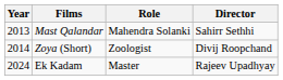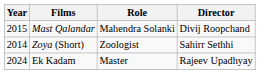Mast Qalandar | Year: 2013 -> 2015
Mast Qalandar | Director: Sahirr Sethhi -> Divij Roopchand
Zoya (Short) | Director: Divij Roopchand -> Sahirr Sethhi
